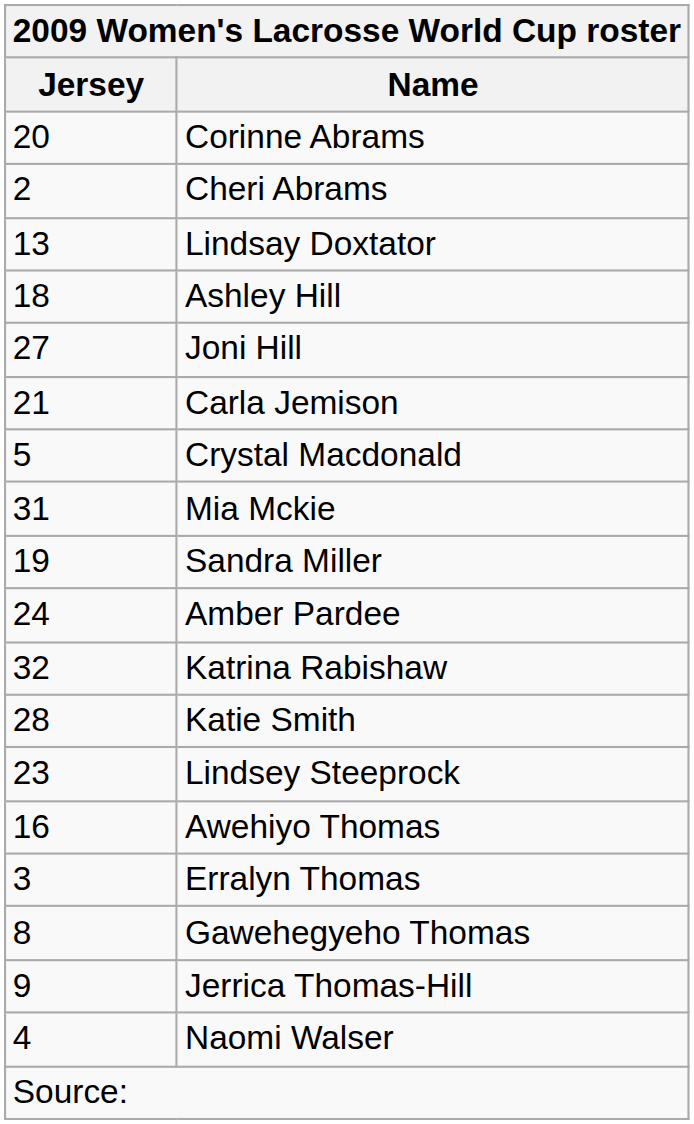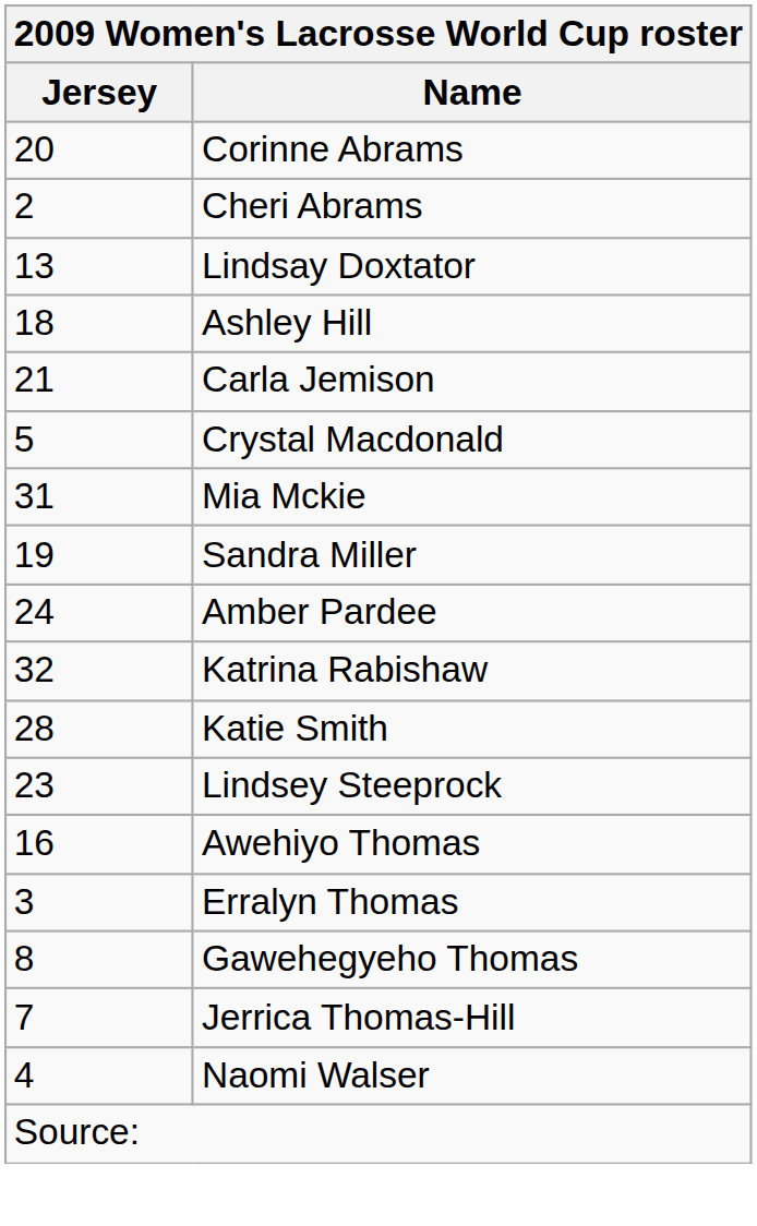- row: 27 | Joni Hill
Jerrica Thomas-Hill | Jersey: 9 -> 7
